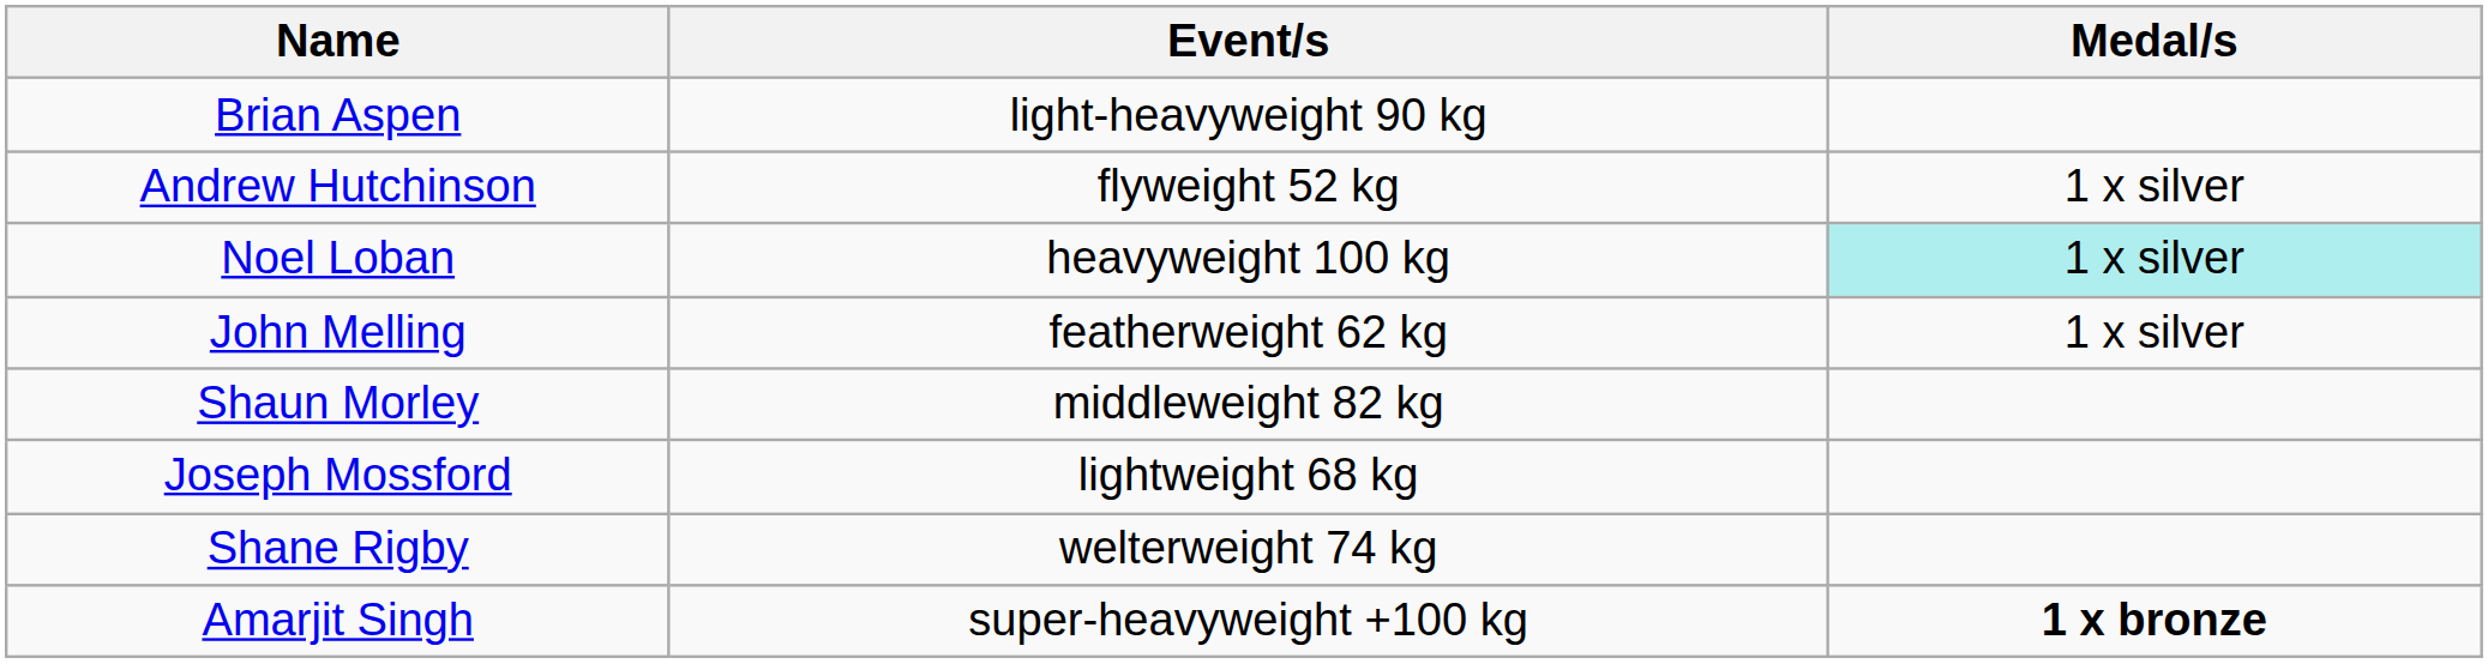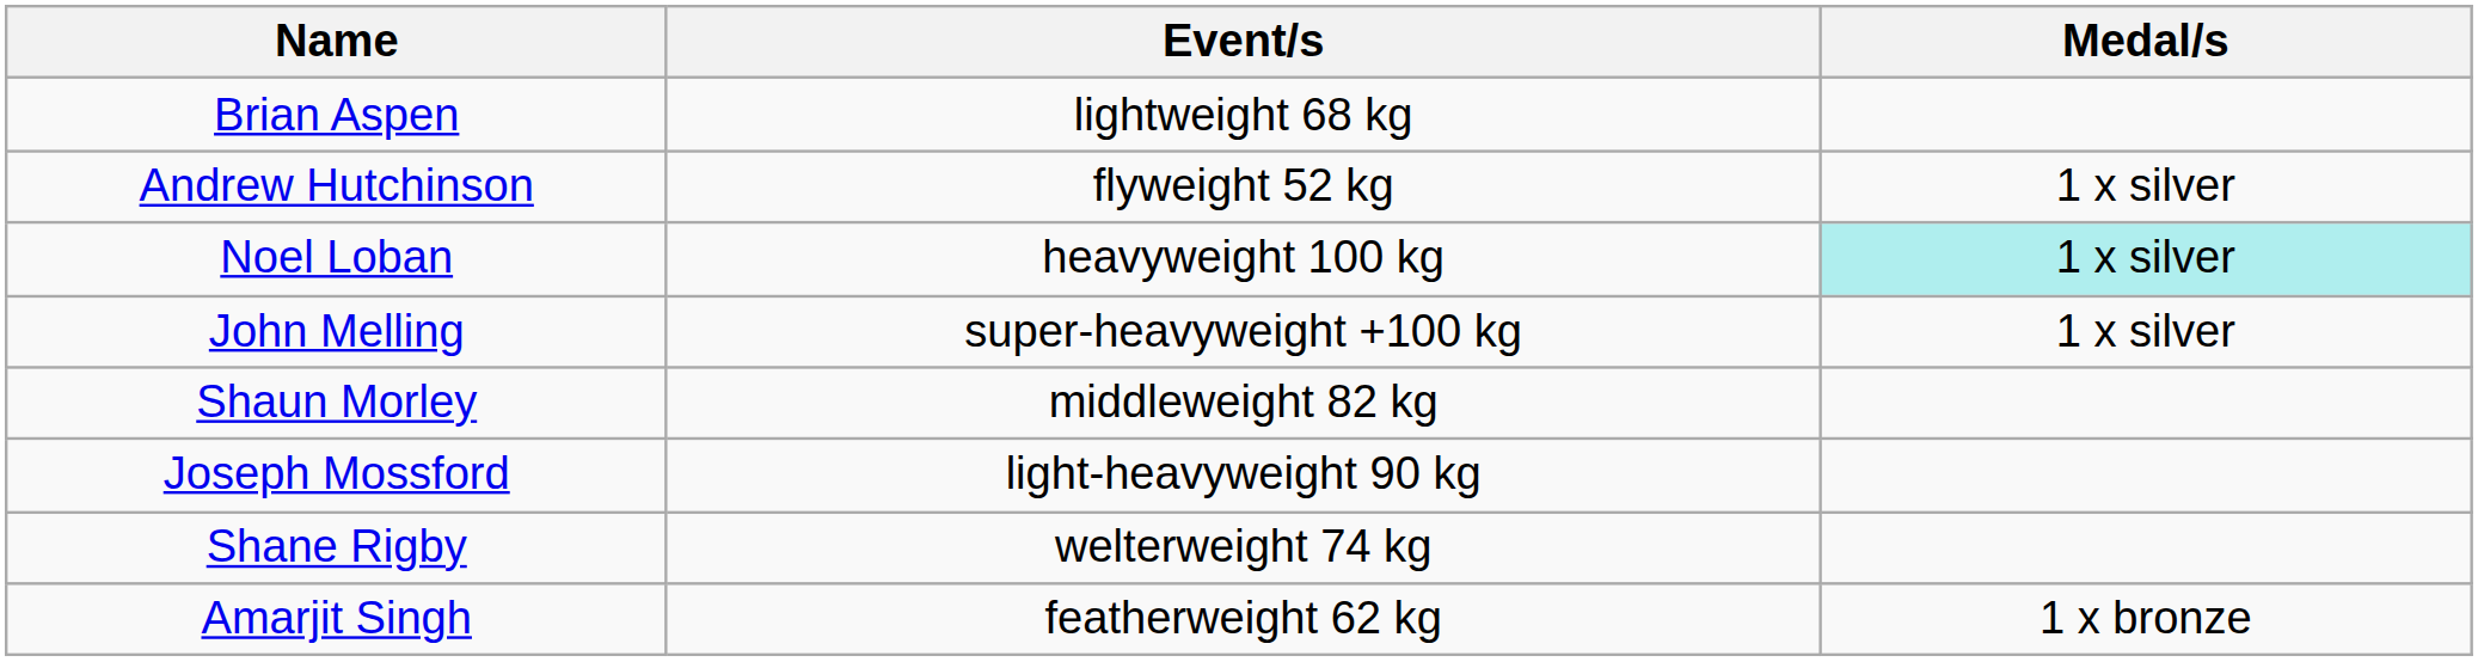Brian Aspen | Event/s: light-heavyweight 90 kg -> lightweight 68 kg
John Melling | Event/s: featherweight 62 kg -> super-heavyweight +100 kg
Joseph Mossford | Event/s: lightweight 68 kg -> light-heavyweight 90 kg
Amarjit Singh | Event/s: super-heavyweight +100 kg -> featherweight 62 kg
Amarjit Singh | Medal/s: bold -> normal
